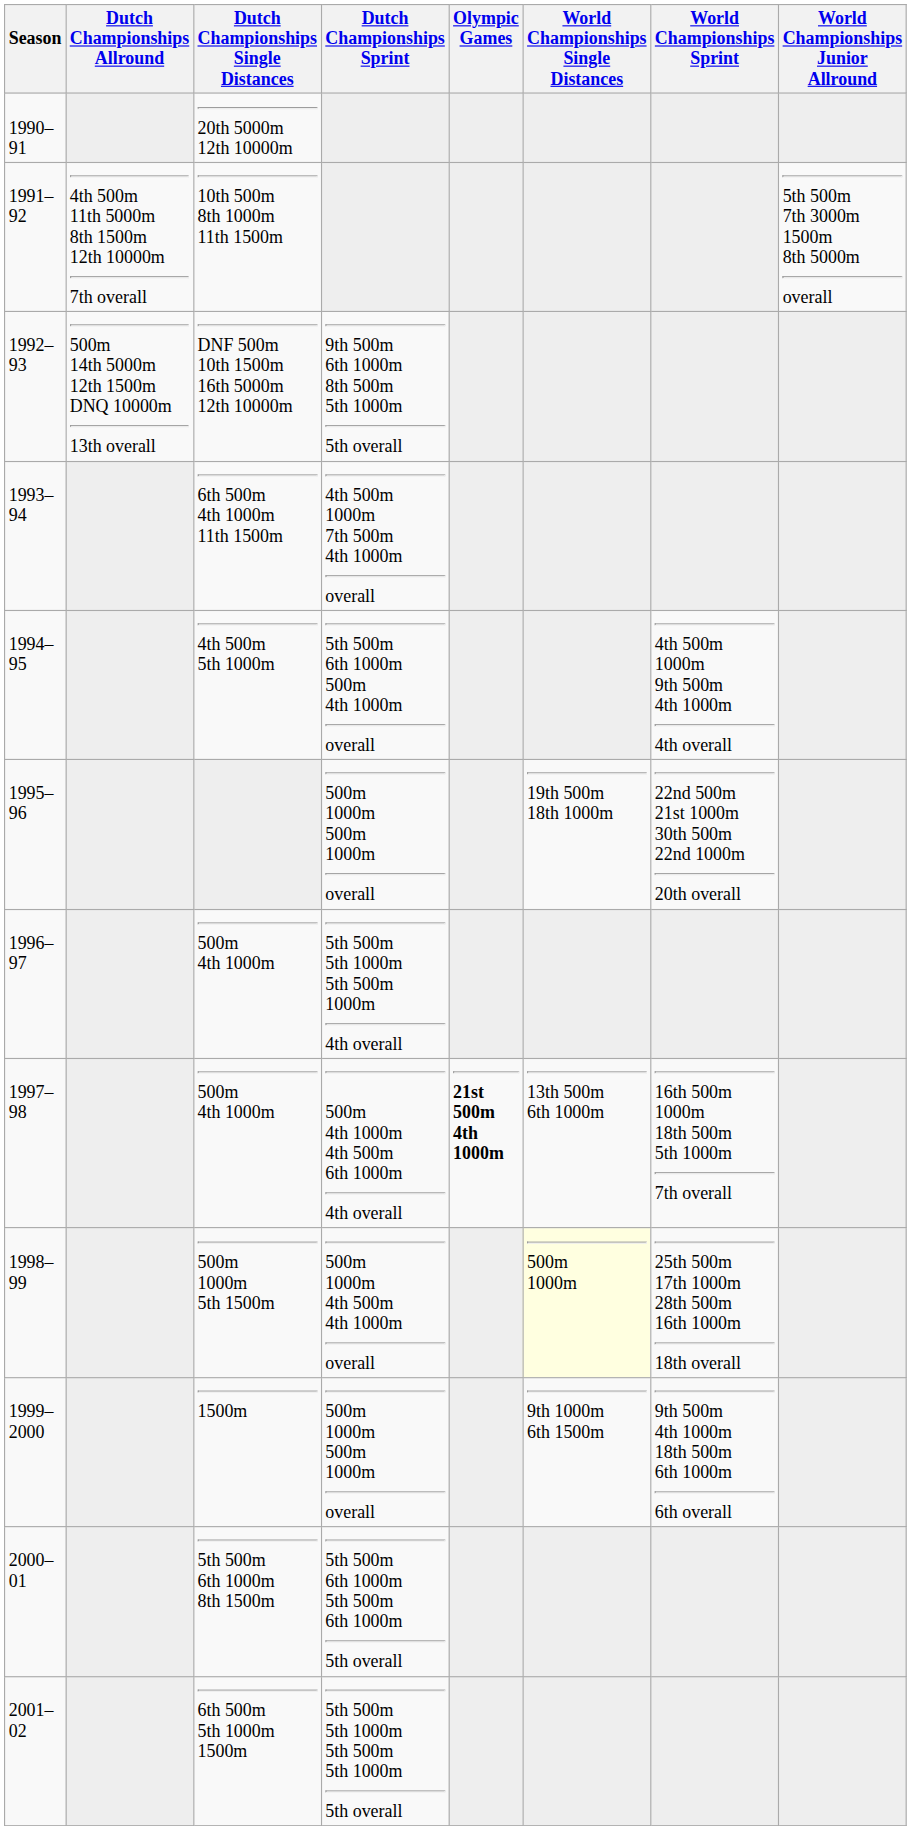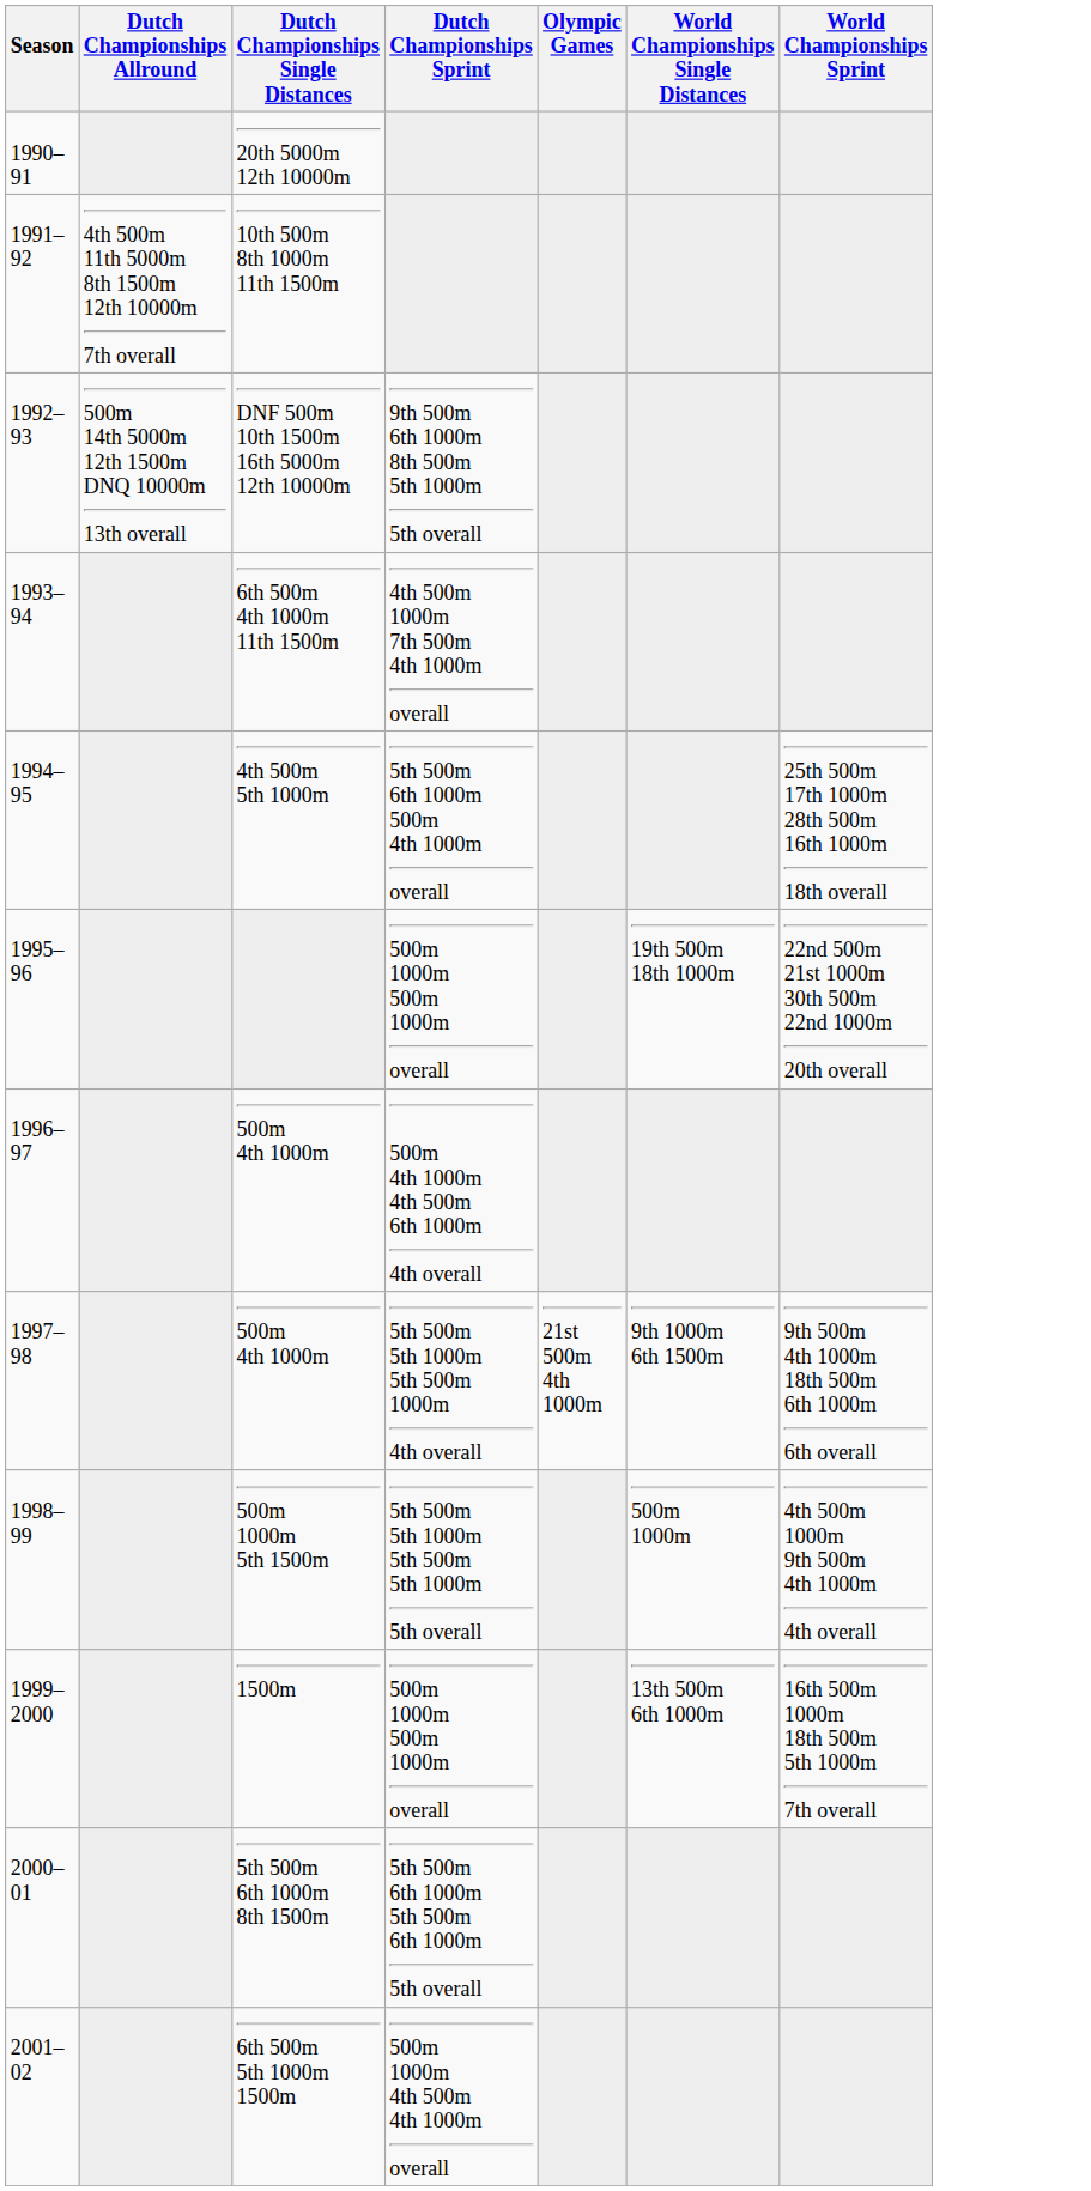- column: World Championships Junior Allround | 5th 500m 7th 3000m 1500m 8th 5000m overall
4th 500m 5th 1000m | World Championships Sprint: 4th 500m 1000m 9th 500m 4th 1000m 4th overall -> 25th 500m 17th 1000m 28th 500m 16th 1000m 18th overall
1996–97 / 500m 4th 1000m | Dutch Championships Sprint: 5th 500m 5th 1000m 5th 500m 1000m 4th overall -> 500m 4th 1000m 4th 500m 6th 1000m 4th overall
1997–98 / 500m 4th 1000m | Dutch Championships Sprint: 500m 4th 1000m 4th 500m 6th 1000m 4th overall -> 5th 500m 5th 1000m 5th 500m 1000m 4th overall
1997–98 / 500m 4th 1000m | Olympic Games: bold -> normal
1997–98 / 500m 4th 1000m | World Championships Single Distances: 13th 500m 6th 1000m -> 9th 1000m 6th 1500m
1997–98 / 500m 4th 1000m | World Championships Sprint: 16th 500m 1000m 18th 500m 5th 1000m 7th overall -> 9th 500m 4th 1000m 18th 500m 6th 1000m 6th overall
500m 1000m 5th 1500m | Dutch Championships Sprint: 500m 1000m 4th 500m 4th 1000m overall -> 5th 500m 5th 1000m 5th 500m 5th 1000m 5th overall
500m 1000m 5th 1500m | World Championships Single Distances: lightyellow background -> no background
500m 1000m 5th 1500m | World Championships Sprint: 25th 500m 17th 1000m 28th 500m 16th 1000m 18th overall -> 4th 500m 1000m 9th 500m 4th 1000m 4th overall
1500m | World Championships Single Distances: 9th 1000m 6th 1500m -> 13th 500m 6th 1000m
1500m | World Championships Sprint: 9th 500m 4th 1000m 18th 500m 6th 1000m 6th overall -> 16th 500m 1000m 18th 500m 5th 1000m 7th overall
6th 500m 5th 1000m 1500m | Dutch Championships Sprint: 5th 500m 5th 1000m 5th 500m 5th 1000m 5th overall -> 500m 1000m 4th 500m 4th 1000m overall
